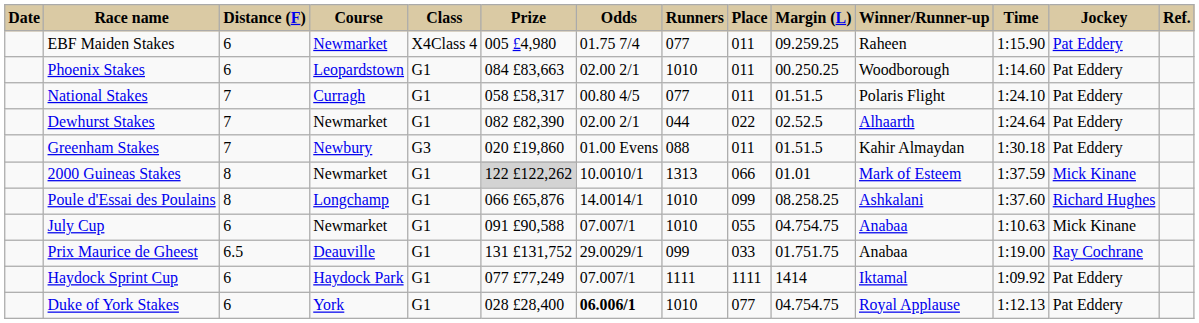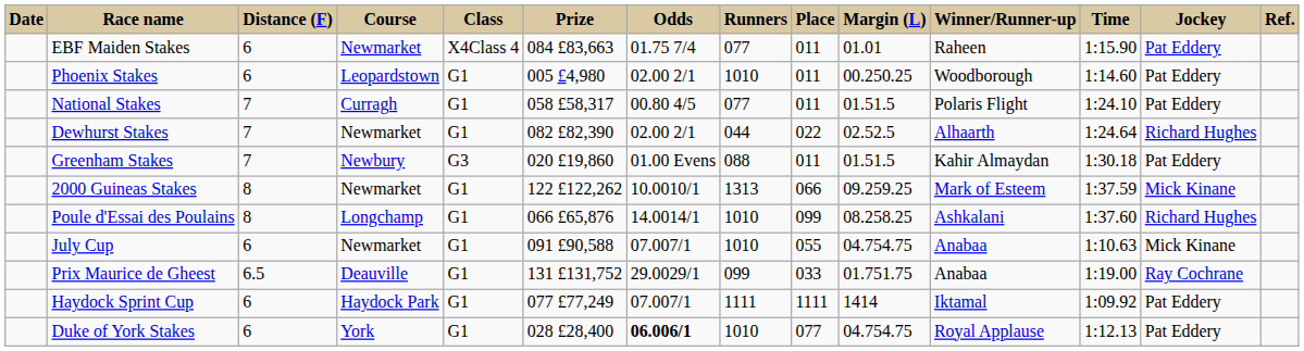EBF Maiden Stakes | Prize: 005 £4,980 -> 084 £83,663
EBF Maiden Stakes | Margin (L): 09.259.25 -> 01.01
Phoenix Stakes | Prize: 084 £83,663 -> 005 £4,980
Dewhurst Stakes | Jockey: Pat Eddery -> Richard Hughes
2000 Guineas Stakes | Prize: lightgrey background -> no background
2000 Guineas Stakes | Margin (L): 01.01 -> 09.259.25
